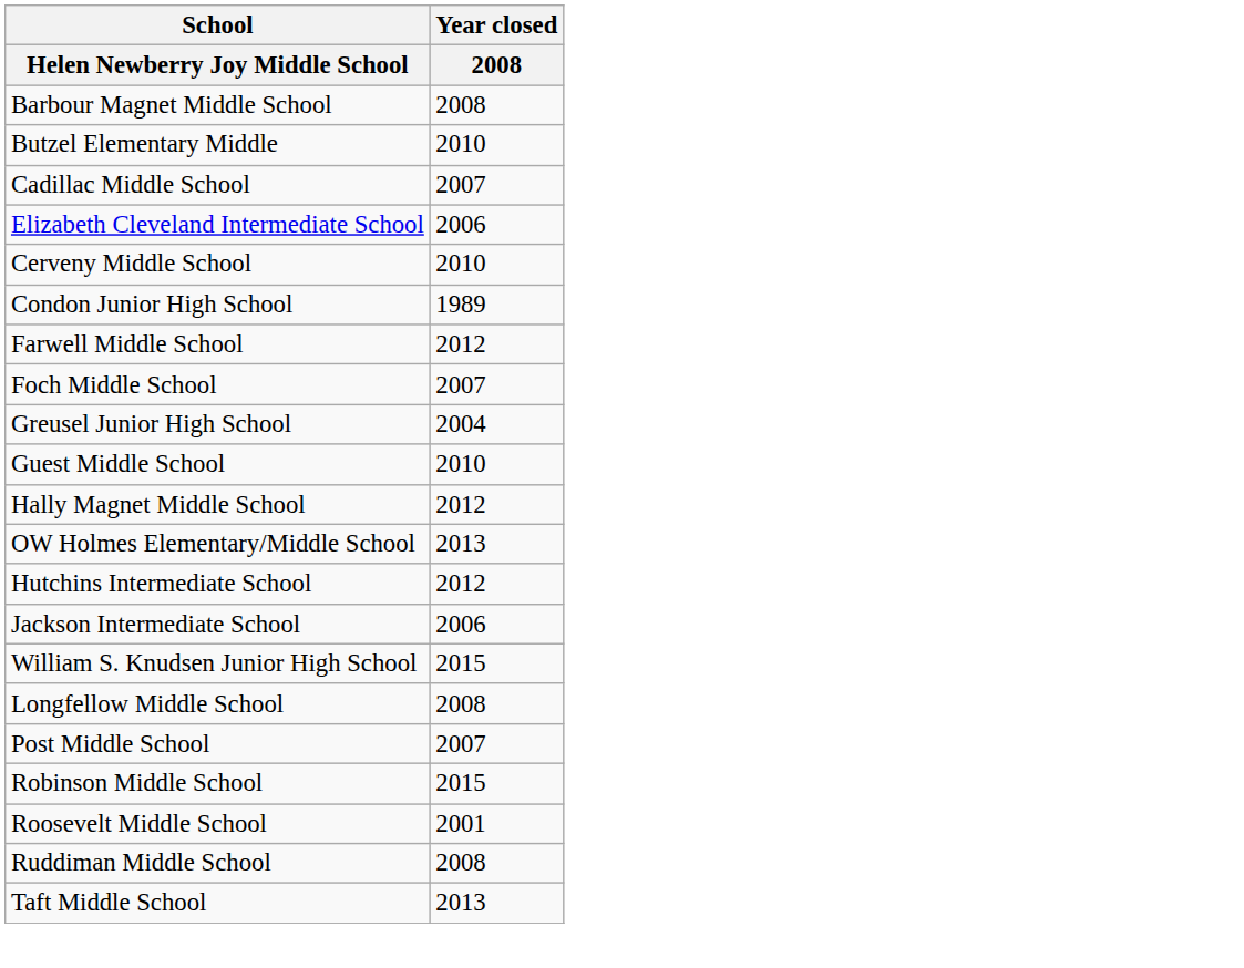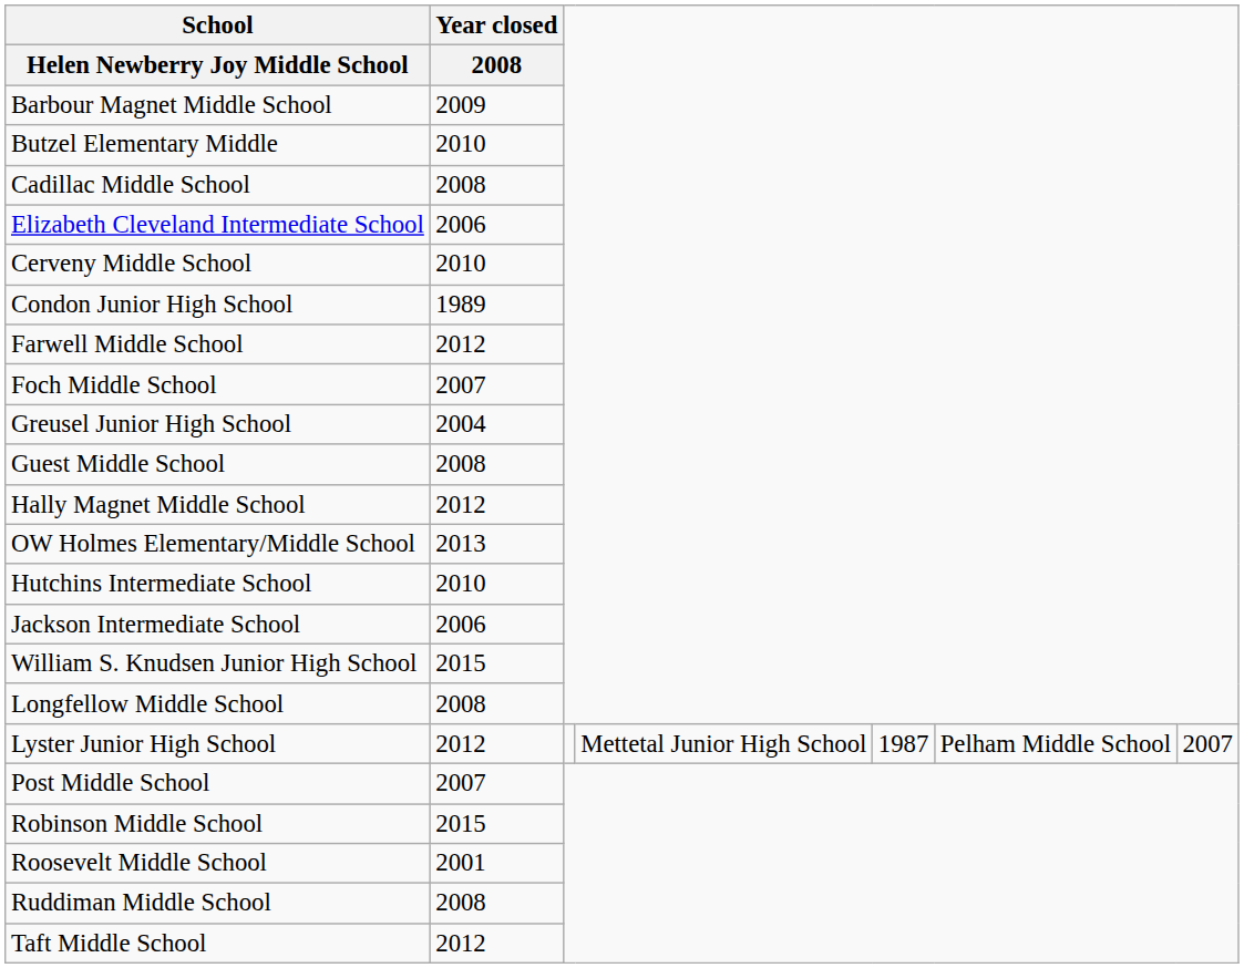Barbour Magnet Middle School | Year closed / 2008: 2008 -> 2009
Cadillac Middle School | Year closed / 2008: 2007 -> 2008
Guest Middle School | Year closed / 2008: 2010 -> 2008
Hutchins Intermediate School | Year closed / 2008: 2012 -> 2010
+ row: Lyster Junior High School | 2012 | Mettetal Junior High School | 1987 | Pelham Middle School | 2007
Taft Middle School | Year closed / 2008: 2013 -> 2012
